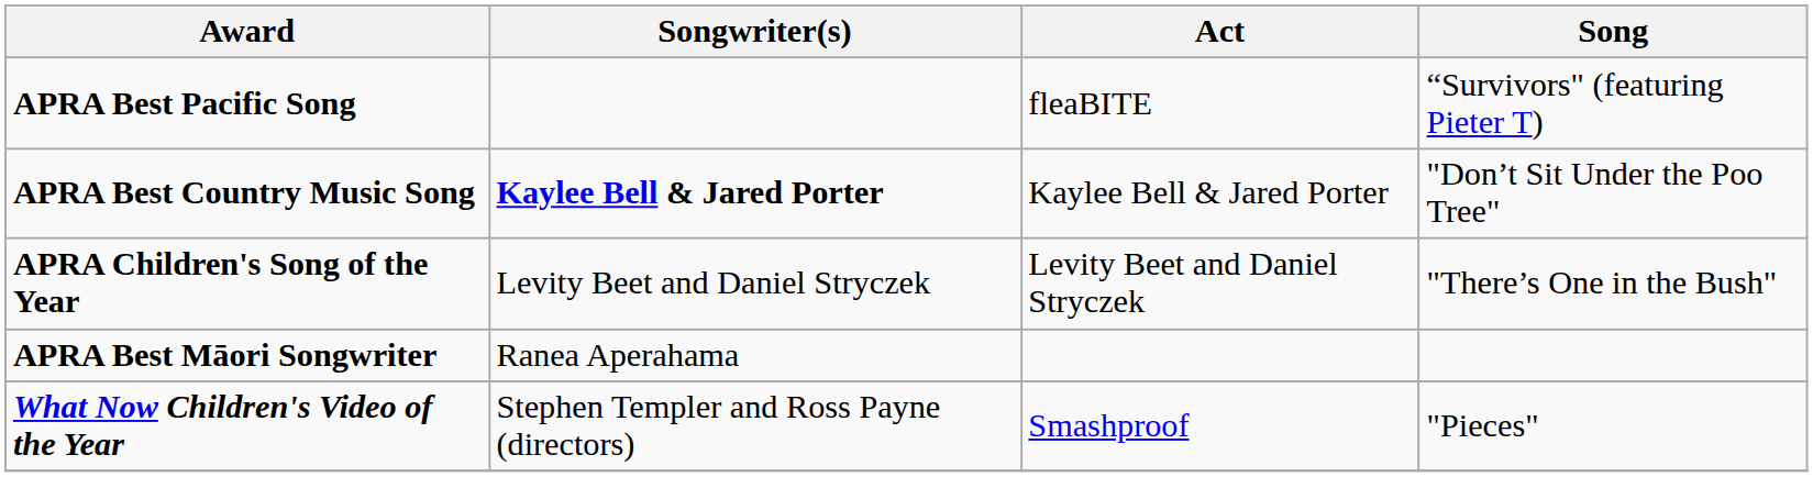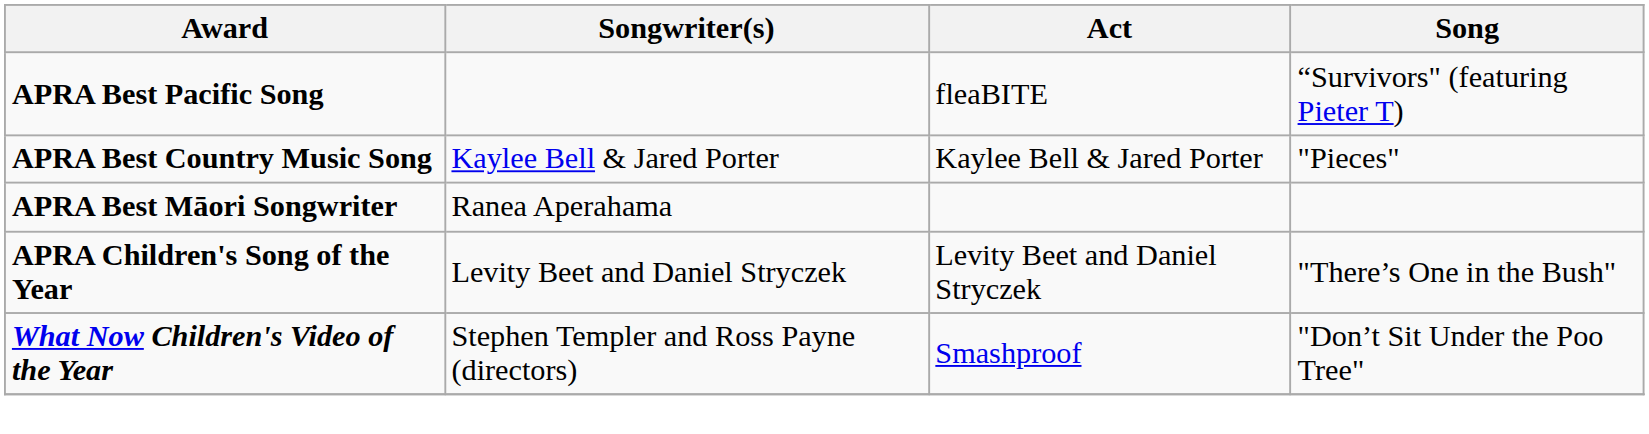APRA Best Country Music Song | Songwriter(s): bold -> normal
APRA Best Country Music Song | Song: "Don’t Sit Under the Poo Tree" -> "Pieces"
rows swapped: APRA Best Māori Songwriter <-> APRA Children's Song of the Year
What Now Children's Video of the Year | Song: "Pieces" -> "Don’t Sit Under the Poo Tree"
